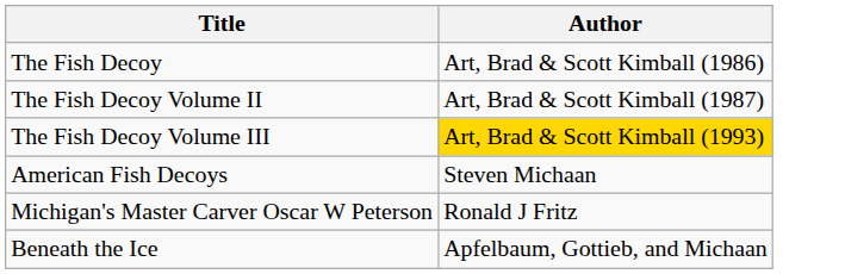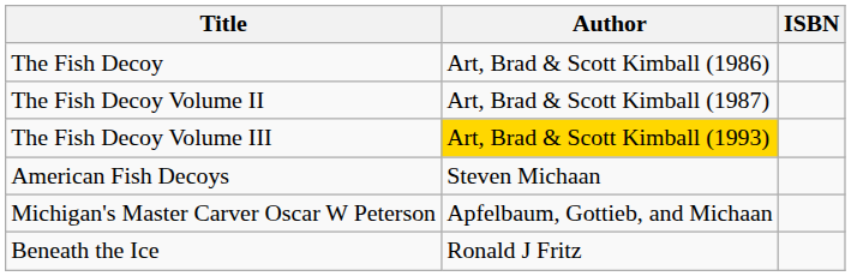+ column: ISBN
Michigan's Master Carver Oscar W Peterson | Author: Ronald J Fritz -> Apfelbaum, Gottieb, and Michaan
Beneath the Ice | Author: Apfelbaum, Gottieb, and Michaan -> Ronald J Fritz
